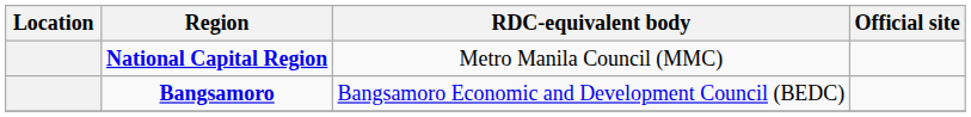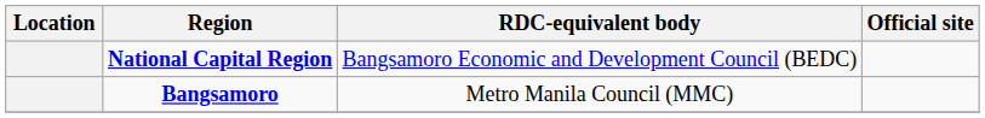National Capital Region | RDC-equivalent body: Metro Manila Council (MMC) -> Bangsamoro Economic and Development Council (BEDC)
Bangsamoro | RDC-equivalent body: Bangsamoro Economic and Development Council (BEDC) -> Metro Manila Council (MMC)
